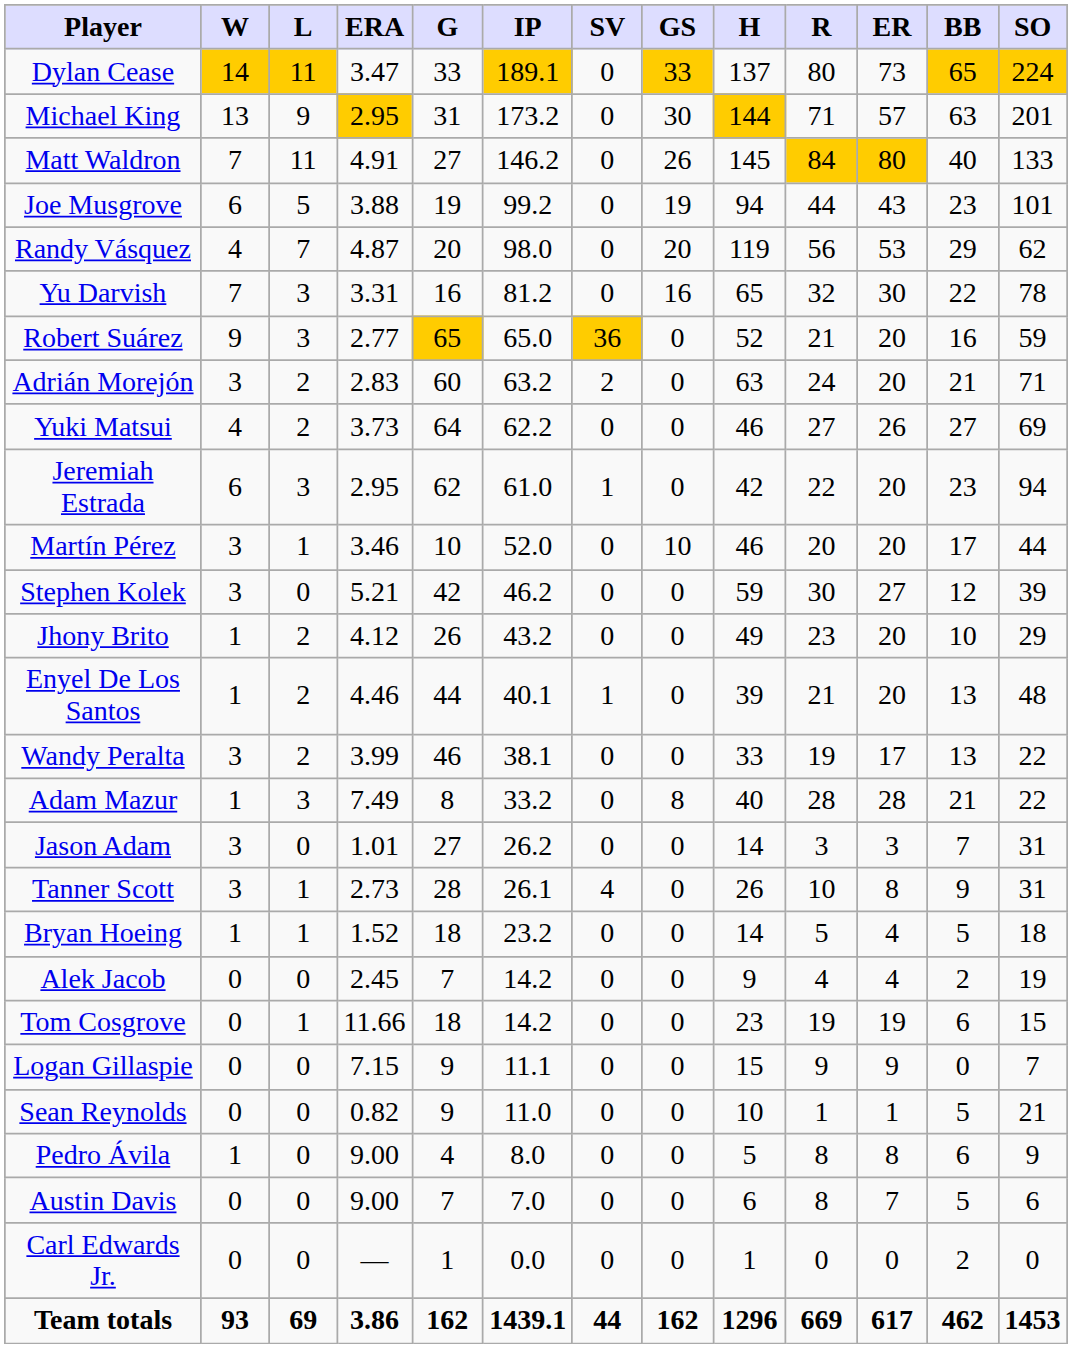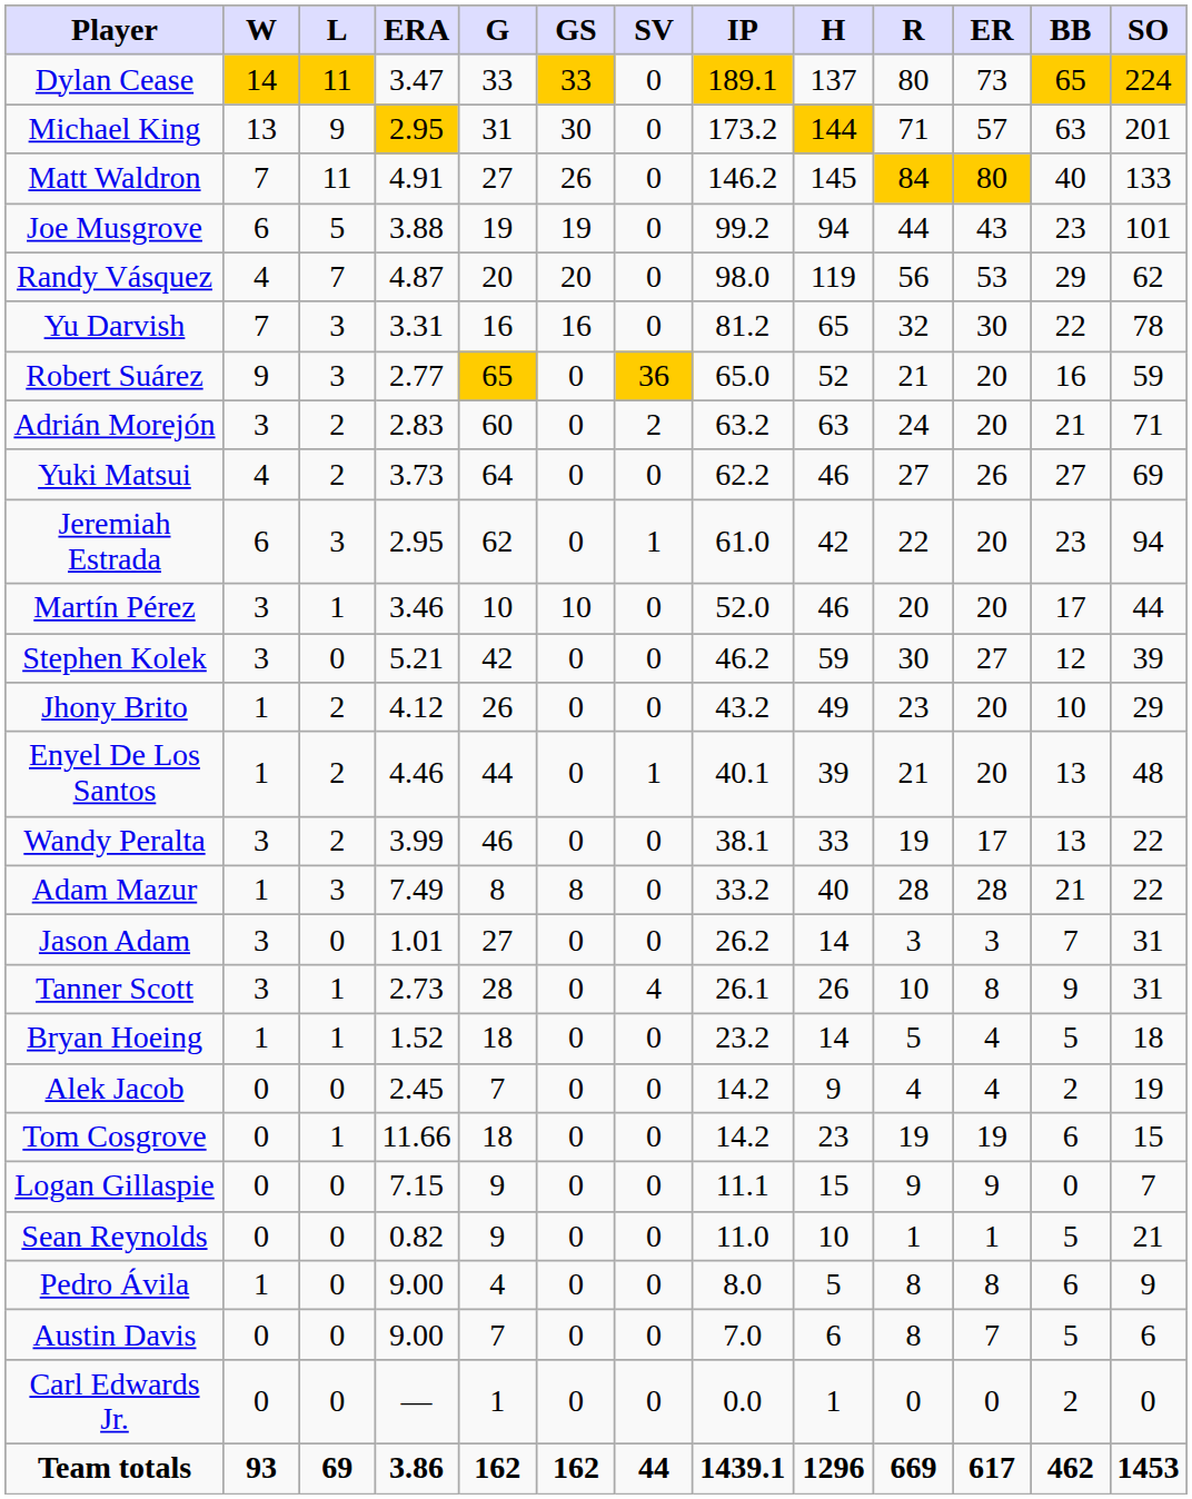columns swapped: GS <-> IP
